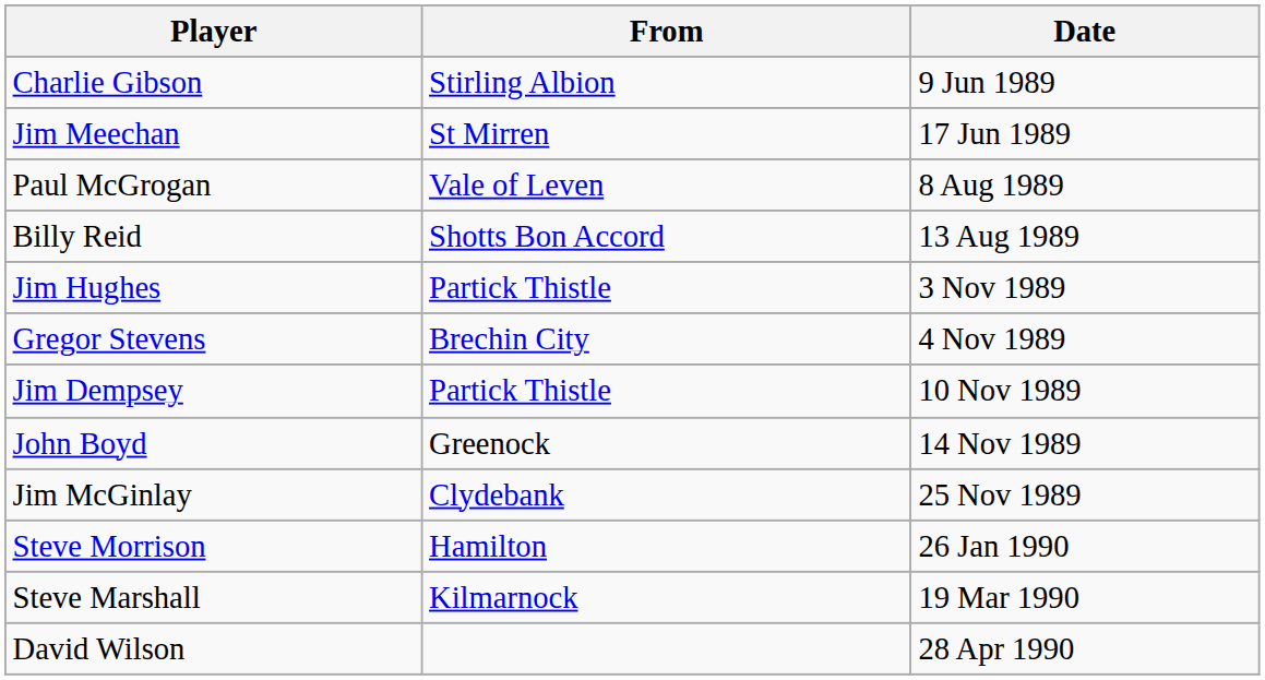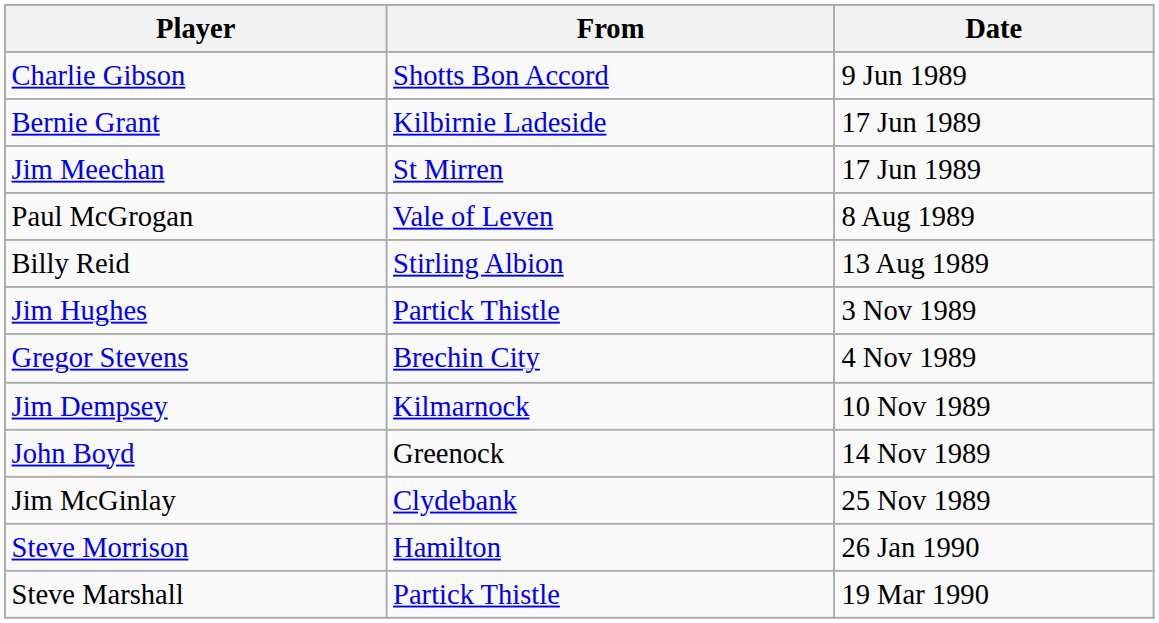Charlie Gibson | From: Stirling Albion -> Shotts Bon Accord
+ row: Bernie Grant | Kilbirnie Ladeside | 17 Jun 1989
Billy Reid | From: Shotts Bon Accord -> Stirling Albion
Jim Dempsey | From: Partick Thistle -> Kilmarnock
Steve Marshall | From: Kilmarnock -> Partick Thistle
- row: David Wilson | 28 Apr 1990
